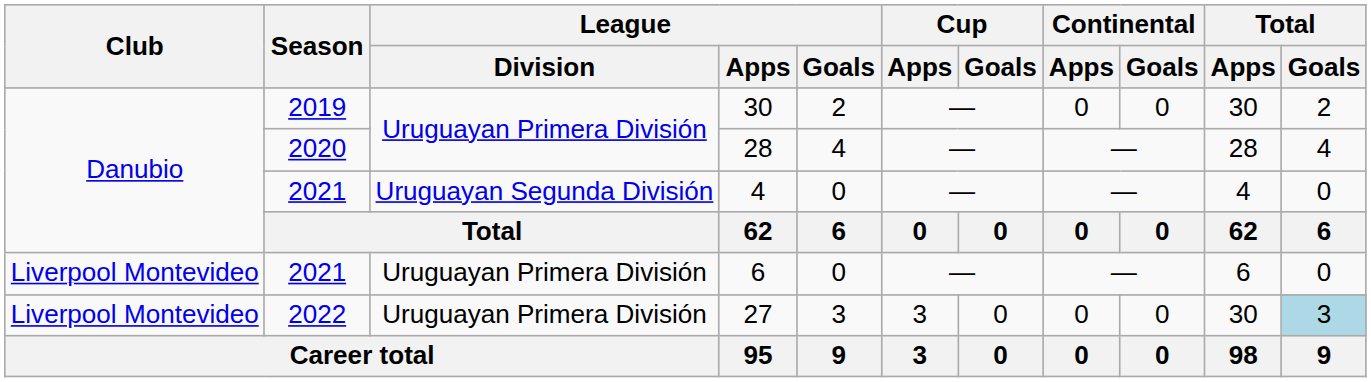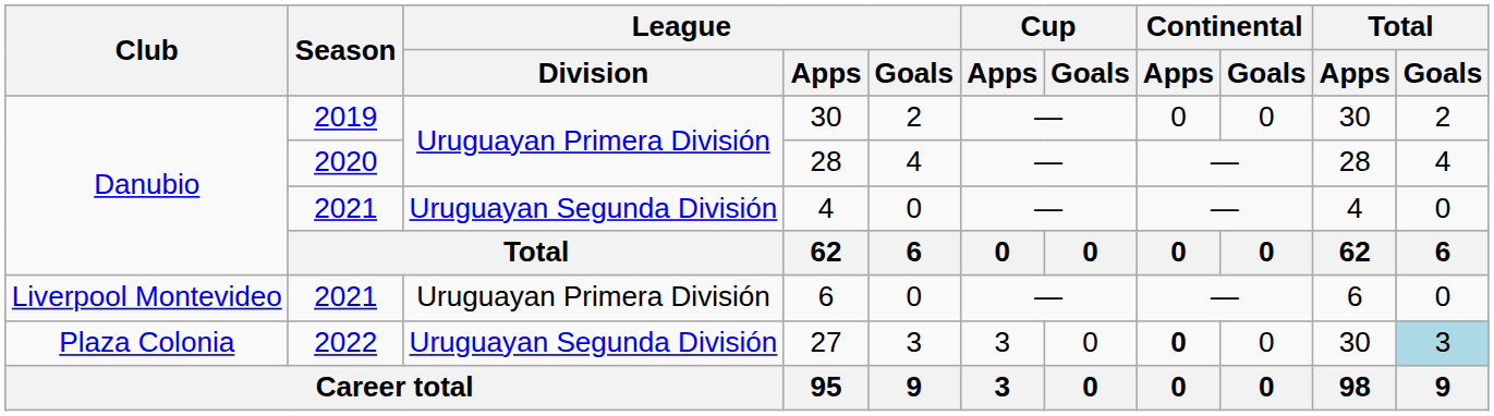27 | Club: Liverpool Montevideo -> Plaza Colonia
27 | League / Division: Uruguayan Primera División -> Uruguayan Segunda División
27 | Continental / Apps: normal -> bold
